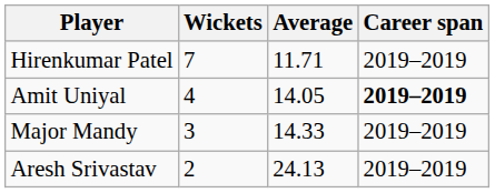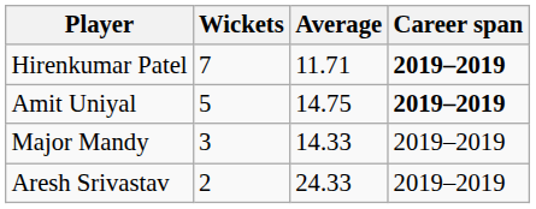Hirenkumar Patel | Career span: normal -> bold
Amit Uniyal | Wickets: 4 -> 5
Amit Uniyal | Average: 14.05 -> 14.75
Aresh Srivastav | Average: 24.13 -> 24.33
